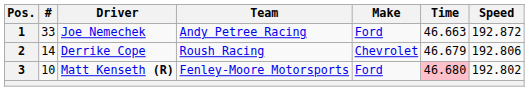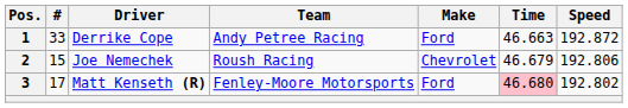1 | Driver: Joe Nemechek -> Derrike Cope
2 | #: 14 -> 15
2 | Driver: Derrike Cope -> Joe Nemechek
3 | #: 10 -> 17
